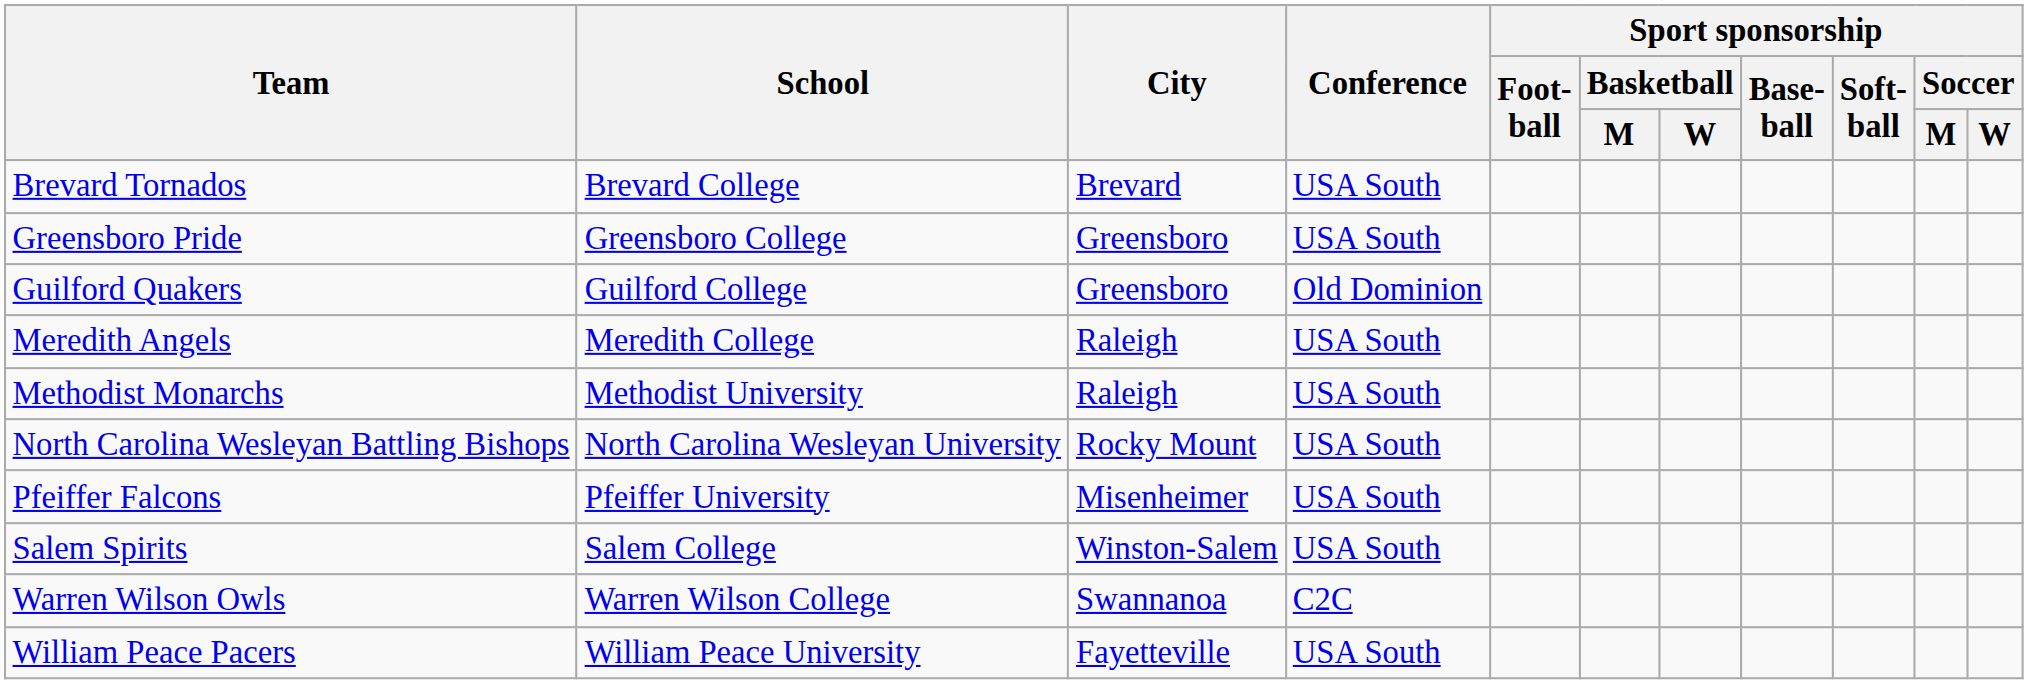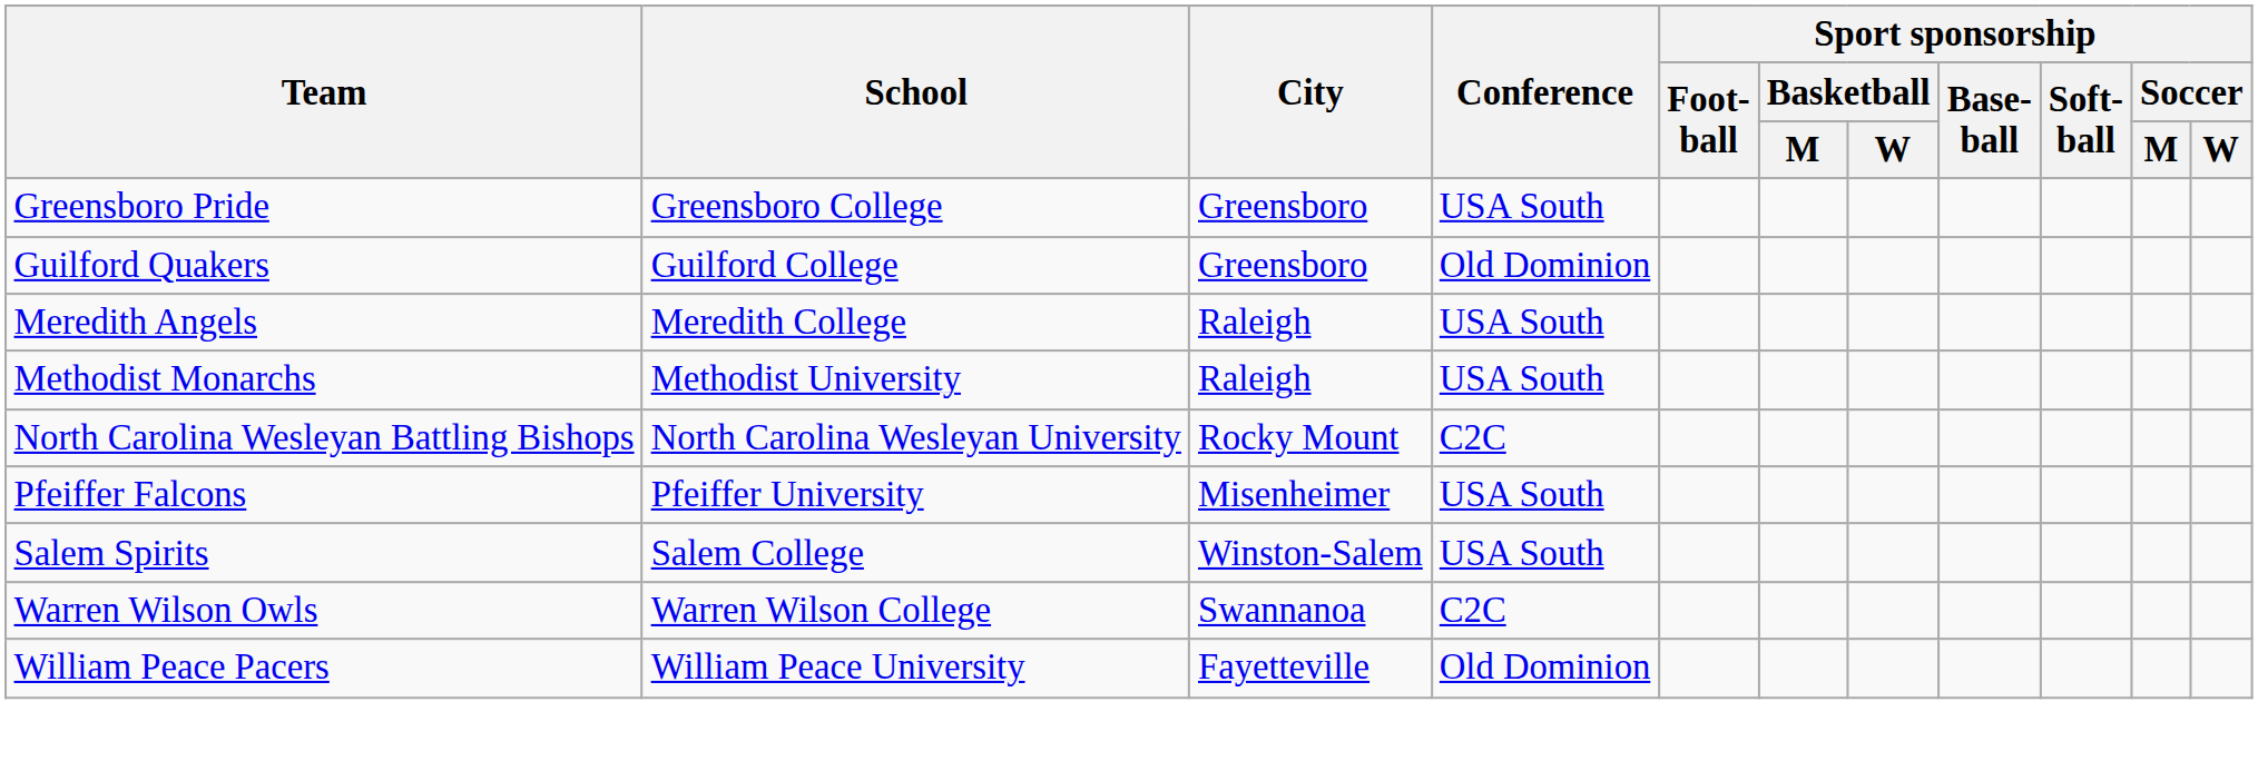- row: Brevard Tornados | Brevard College | Brevard | USA South
North Carolina Wesleyan Battling Bishops | Conference: USA South -> C2C
William Peace Pacers | Conference: USA South -> Old Dominion
